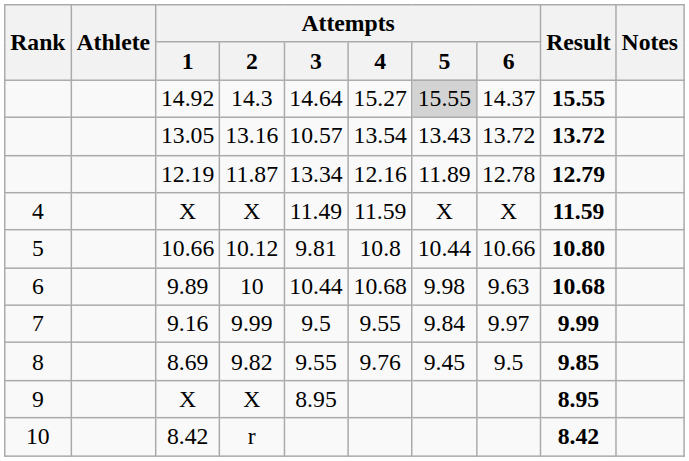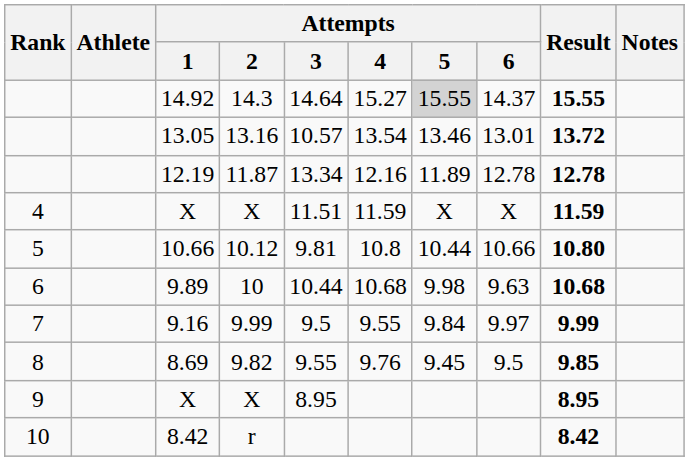13.05 | Attempts / 5: 13.43 -> 13.46
13.05 | Attempts / 6: 13.72 -> 13.01
12.19 | Result: 12.79 -> 12.78
4 / X | Attempts / 3: 11.49 -> 11.51
